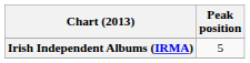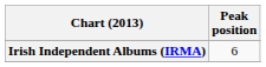Irish Independent Albums (IRMA) | Peak position: 5 -> 6
